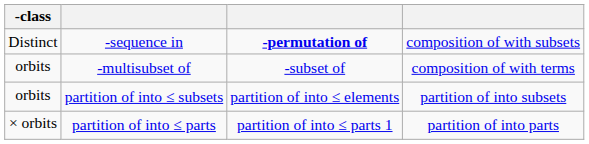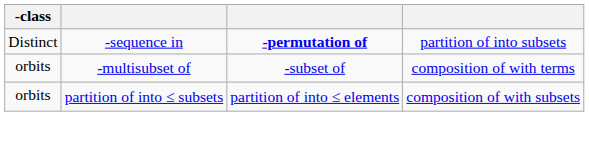-sequence in | column 4: composition of with subsets -> partition of into subsets
partition of into ≤ subsets | column 4: partition of into subsets -> composition of with subsets
- row: × orbits | partition of into ≤ parts | partition of into ≤ parts 1 | partition of into parts
